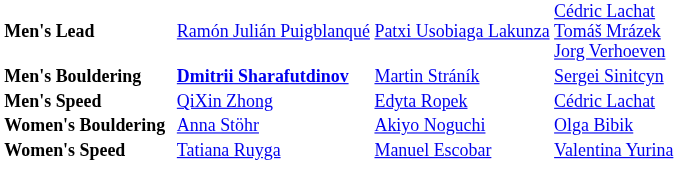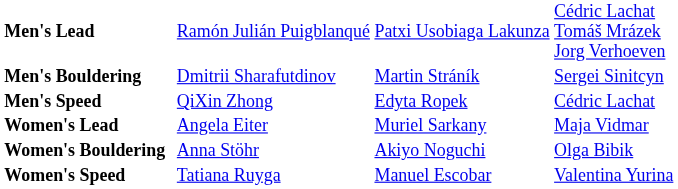Men's Bouldering | column 2: bold -> normal
+ row: Women's Lead | Angela Eiter | Muriel Sarkany | Maja Vidmar
